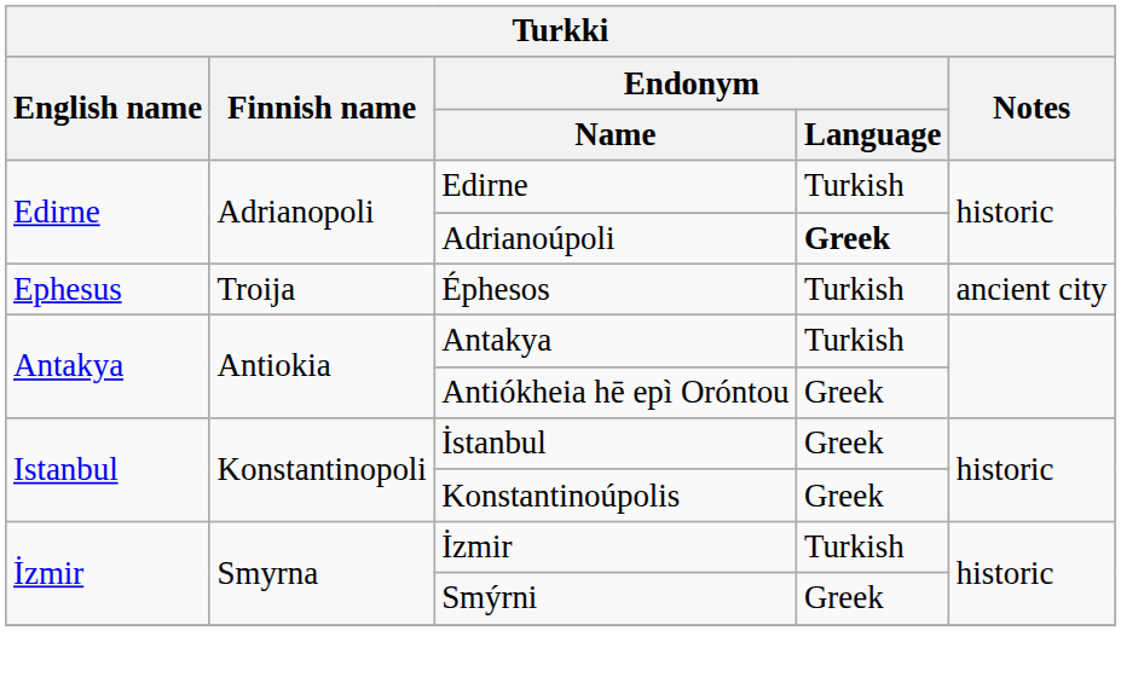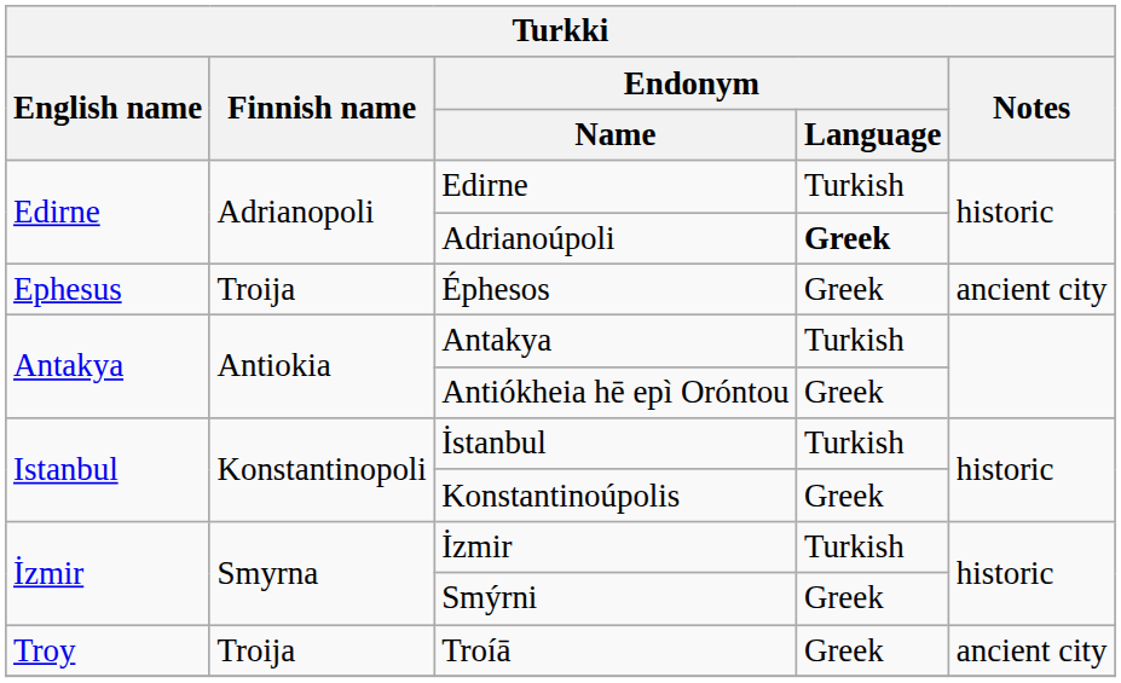Éphesos | Endonym / Language: Turkish -> Greek
İstanbul | Endonym / Language: Greek -> Turkish
+ row: Troy | Troija | Troíā | Greek | ancient city
